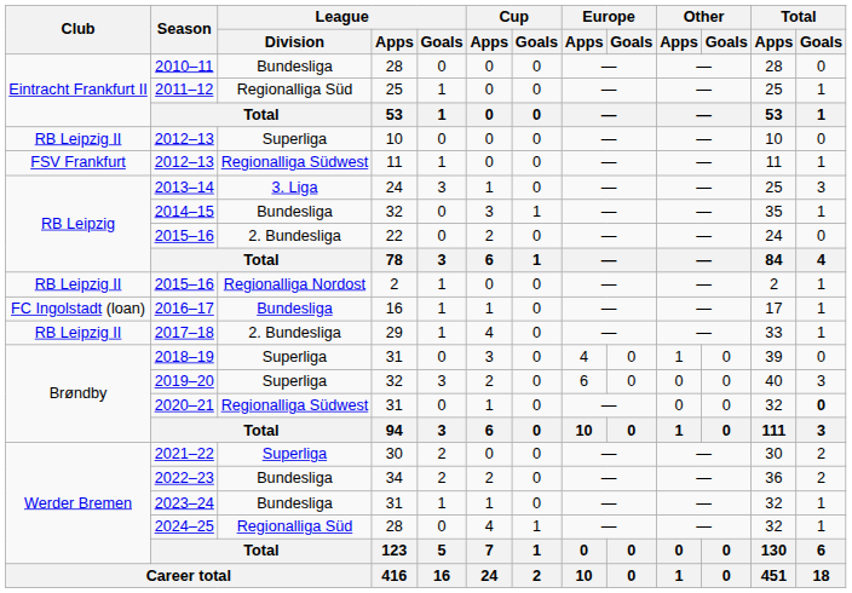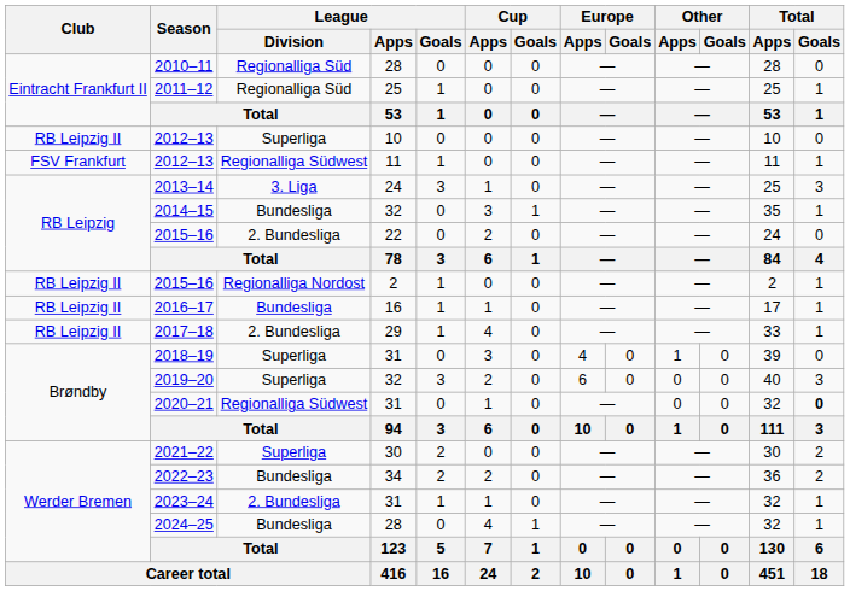2010–11 | League / Division: Bundesliga -> Regionalliga Süd
2016–17 | Club: FC Ingolstadt (loan) -> RB Leipzig II
2023–24 | League / Division: Bundesliga -> 2. Bundesliga
2024–25 | League / Division: Regionalliga Süd -> Bundesliga
